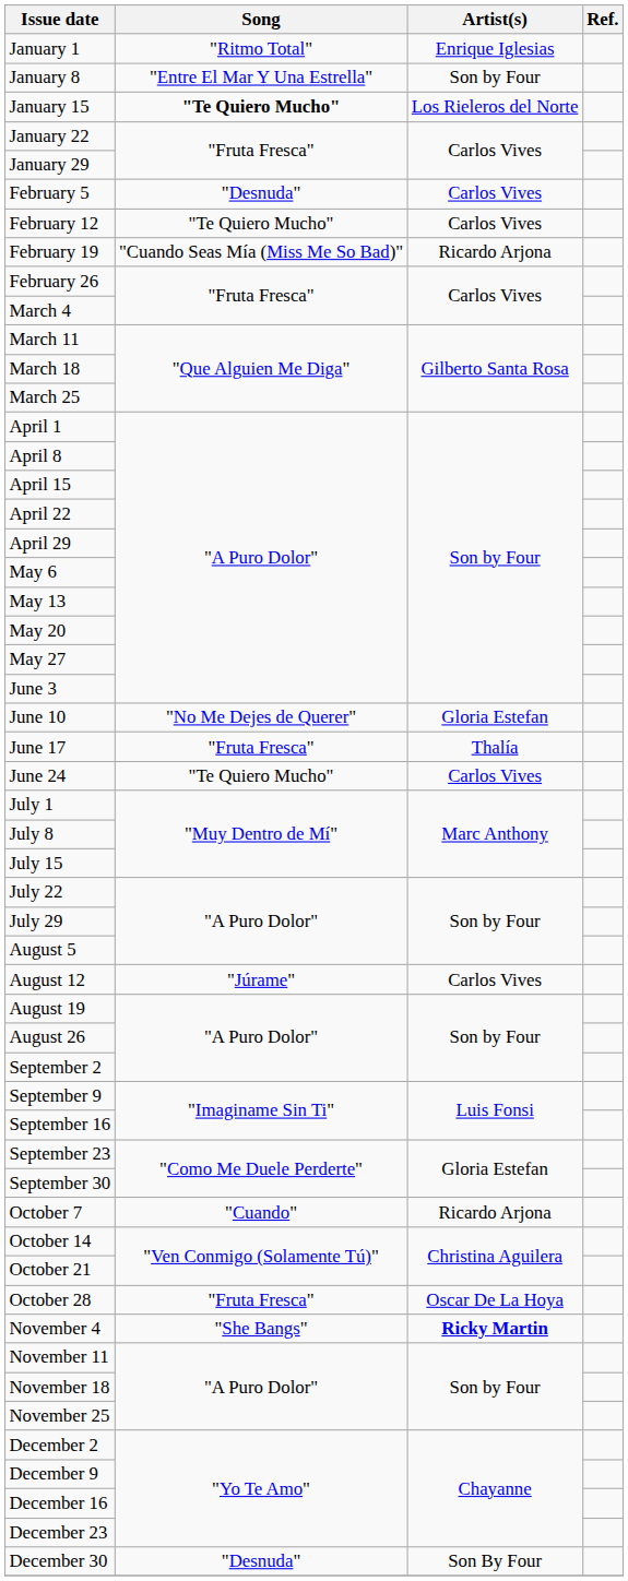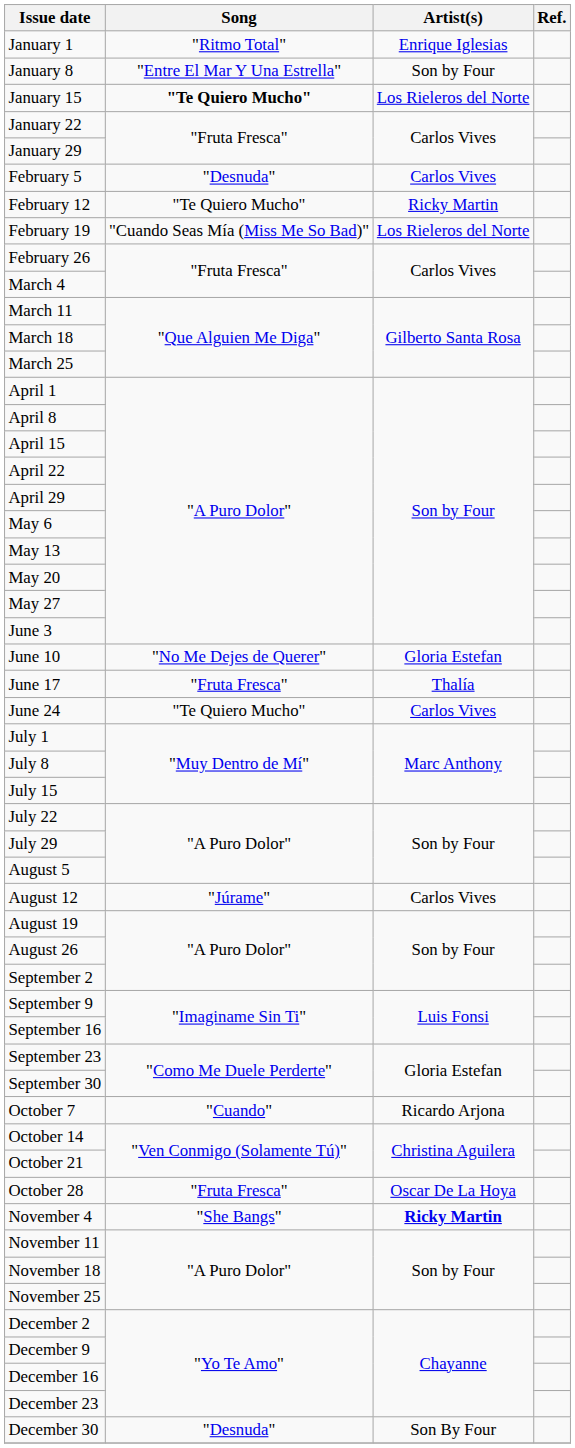February 12 | Artist(s): Carlos Vives -> Ricky Martin
February 19 | Artist(s): Ricardo Arjona -> Los Rieleros del Norte
